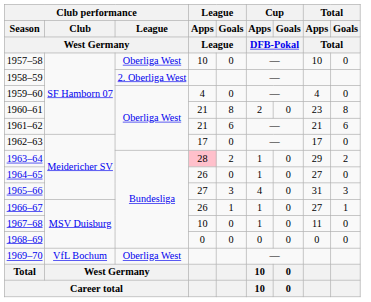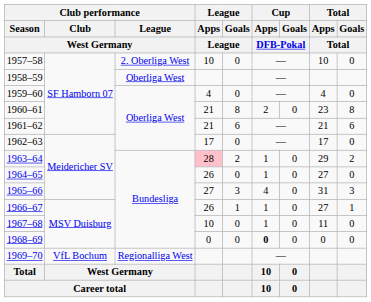1957–58 | Club performance / League / West Germany: Oberliga West -> 2. Oberliga West
1958–59 | Club performance / League / West Germany: 2. Oberliga West -> Oberliga West
1968–69 | Cup / Apps / DFB-Pokal: normal -> bold
1969–70 | Club performance / League / West Germany: Oberliga West -> Regionalliga West
